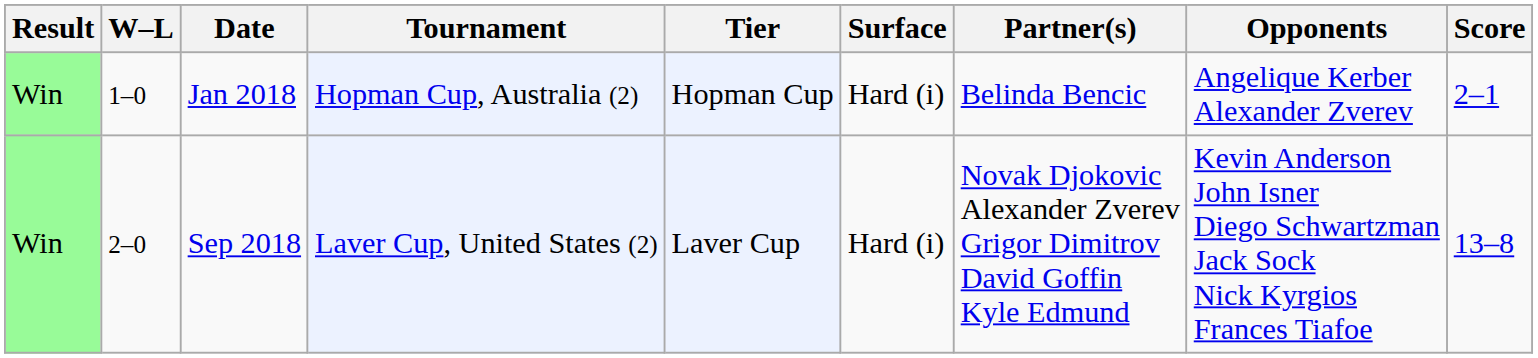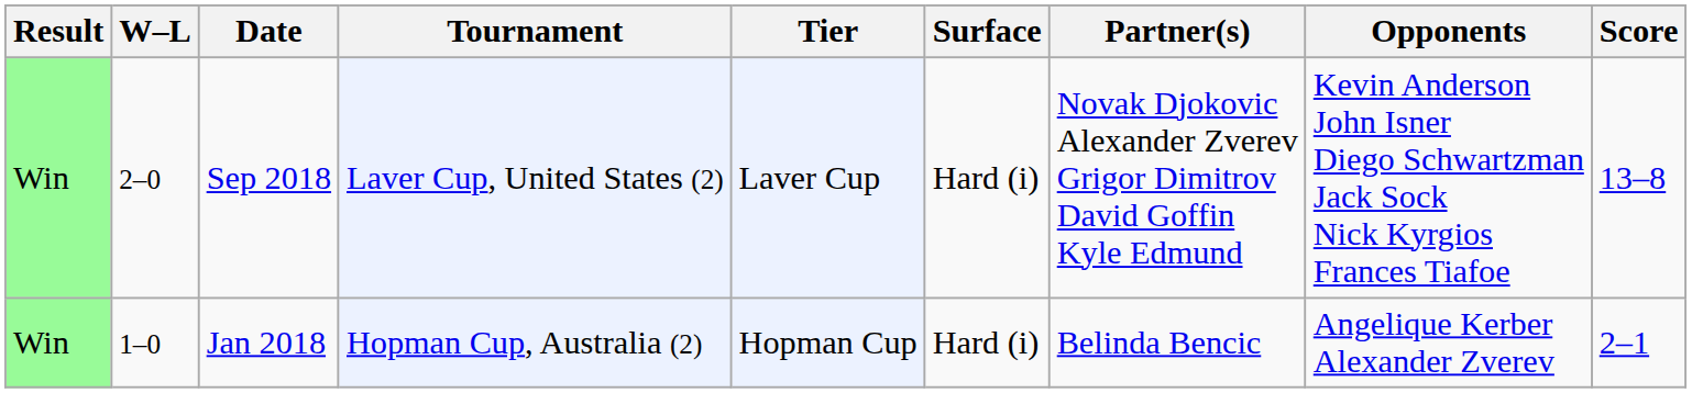rows swapped: Jan 2018 <-> Sep 2018
